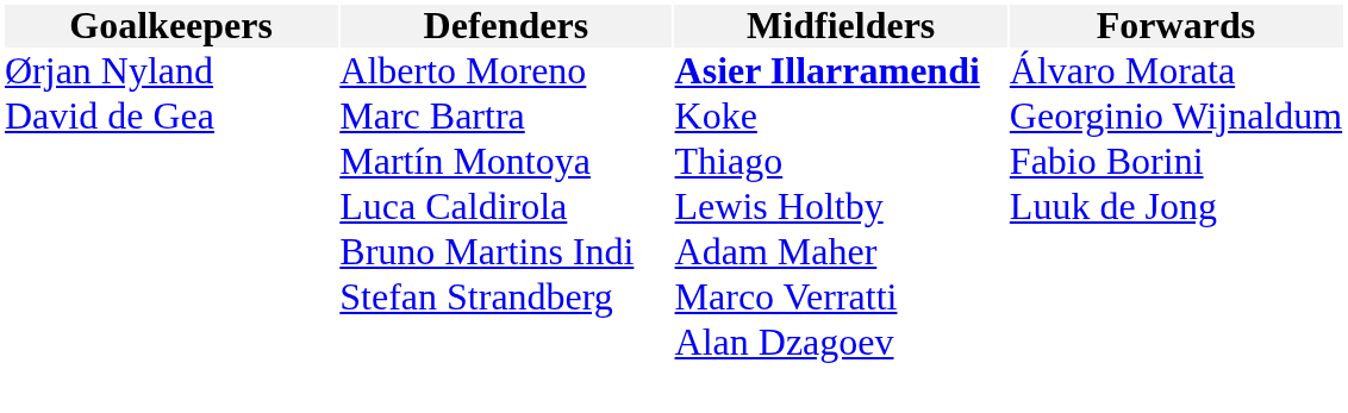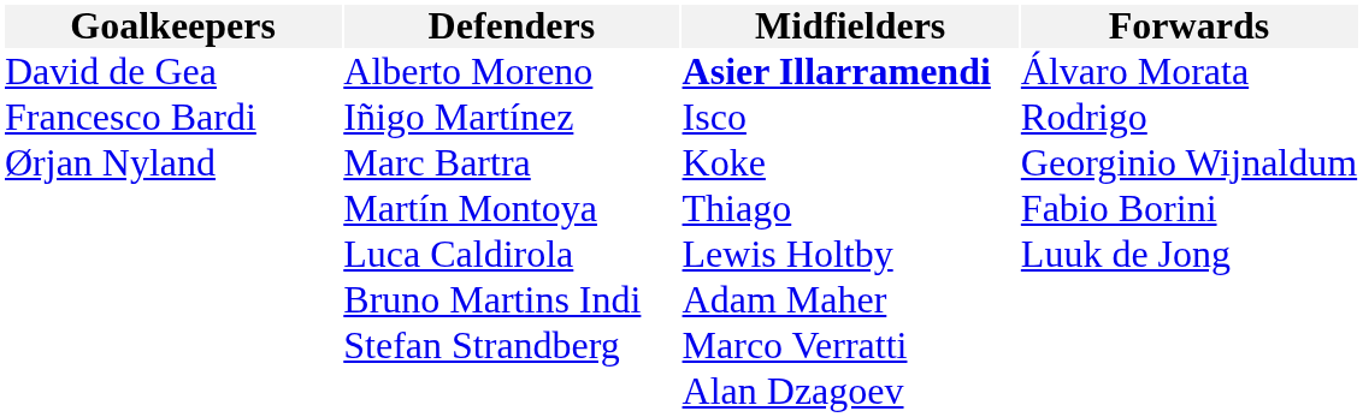Alberto Moreno | Goalkeepers: Ørjan Nyland -> David de Gea
+ row: Francesco Bardi | Iñigo Martínez | Isco | Rodrigo
Marc Bartra | Goalkeepers: David de Gea -> Ørjan Nyland
